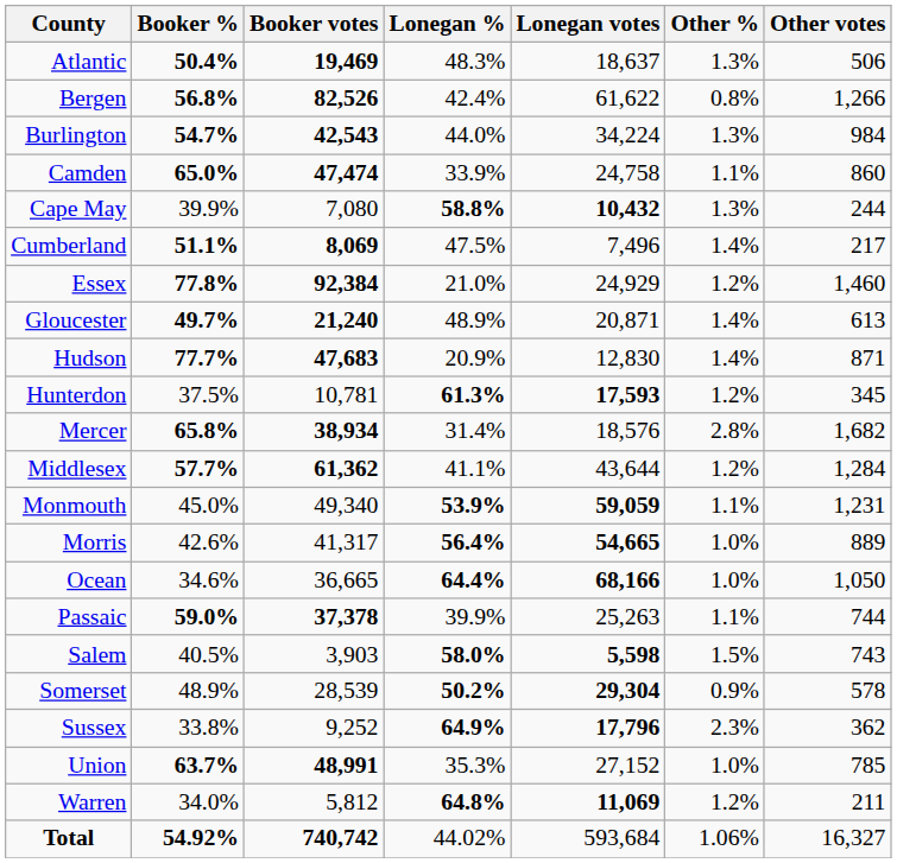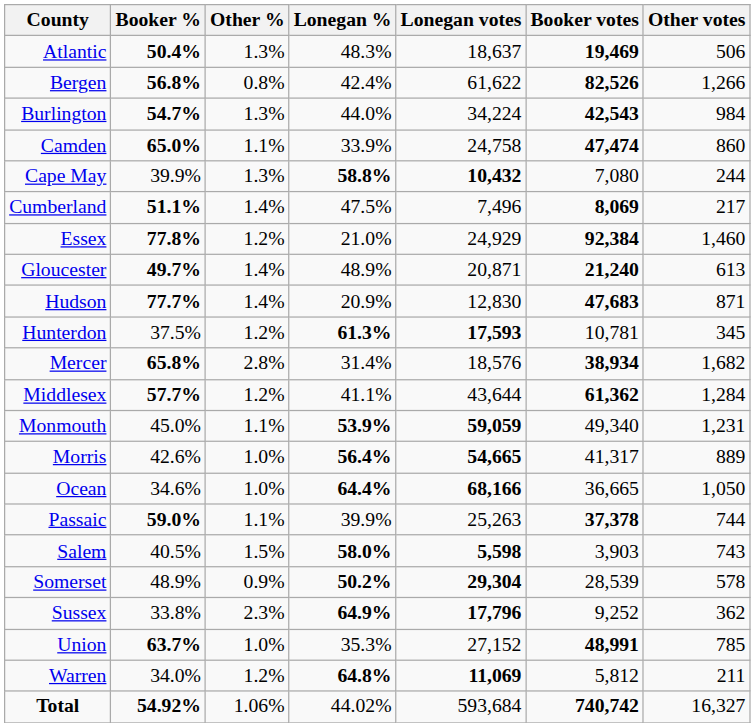columns swapped: Booker votes <-> Other %
